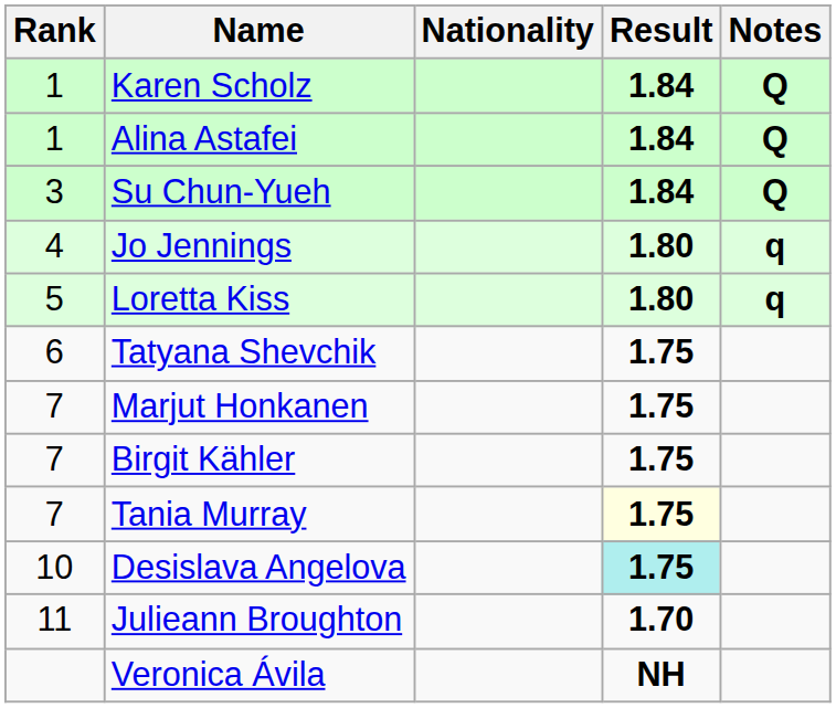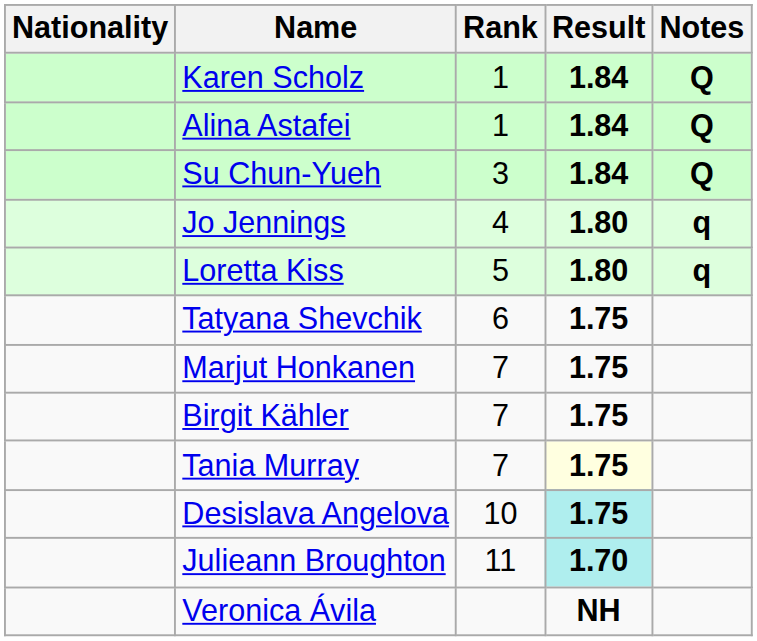columns swapped: Rank <-> Nationality
Julieann Broughton | Result: no background -> paleturquoise background
